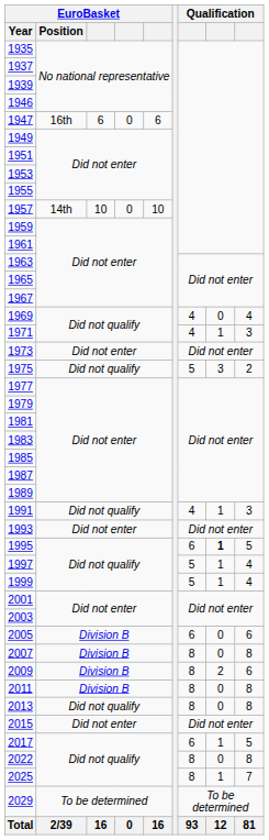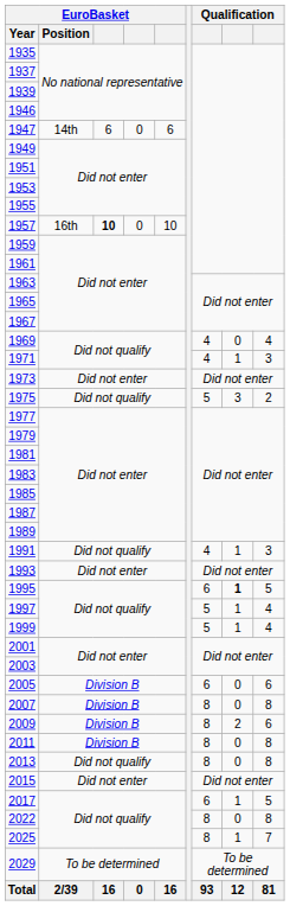1947 | EuroBasket / Position: 16th -> 14th
1957 | EuroBasket / Position: 14th -> 16th
1957 | column 3: normal -> bold
